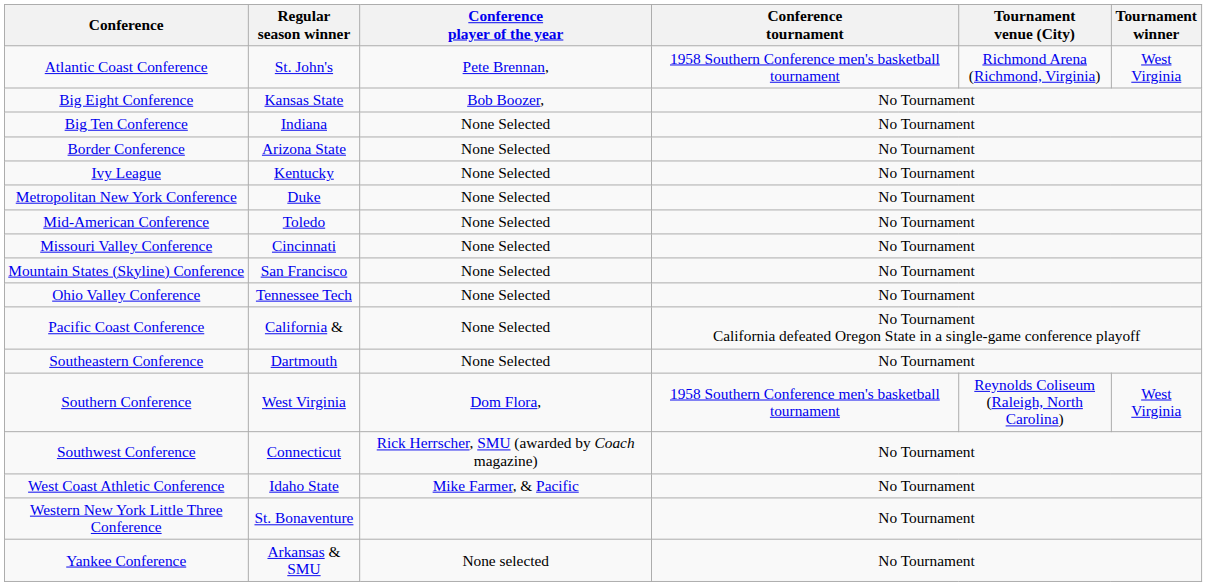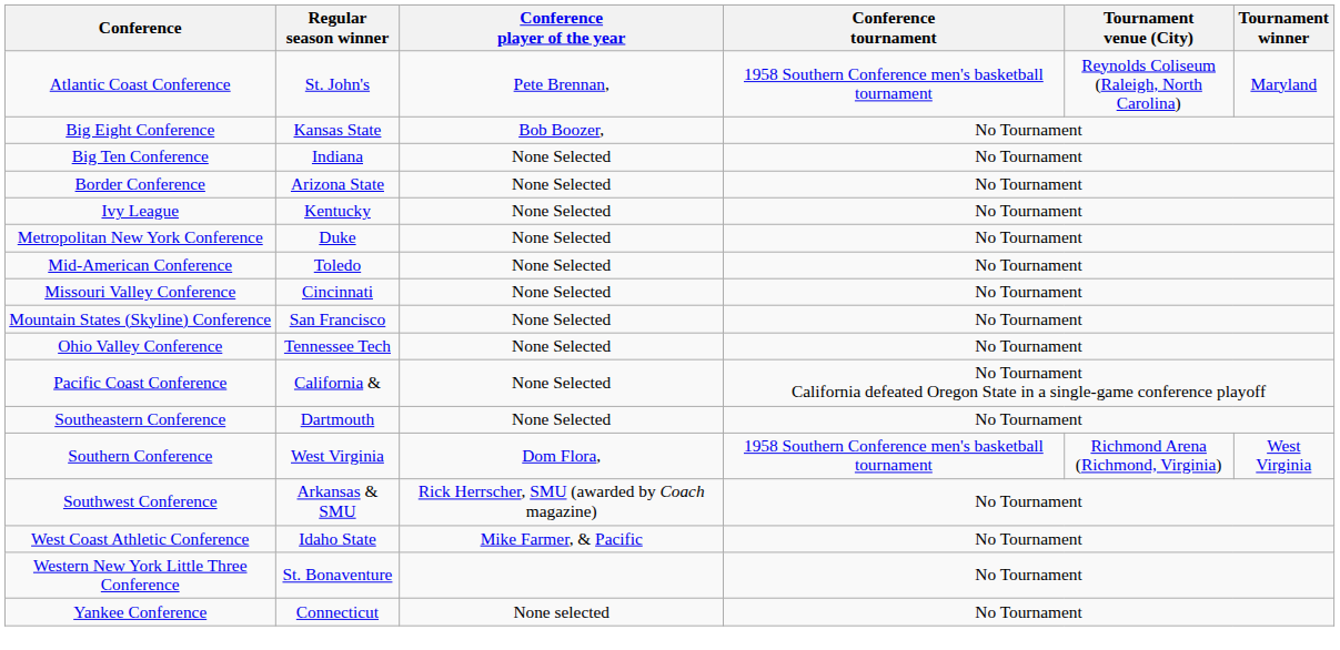Atlantic Coast Conference | Tournament venue (City): Richmond Arena (Richmond, Virginia) -> Reynolds Coliseum (Raleigh, North Carolina)
Atlantic Coast Conference | Tournament winner: West Virginia -> Maryland
Southern Conference | Tournament venue (City): Reynolds Coliseum (Raleigh, North Carolina) -> Richmond Arena (Richmond, Virginia)
Southwest Conference | Regular season winner: Connecticut -> Arkansas & SMU
Yankee Conference | Regular season winner: Arkansas & SMU -> Connecticut
